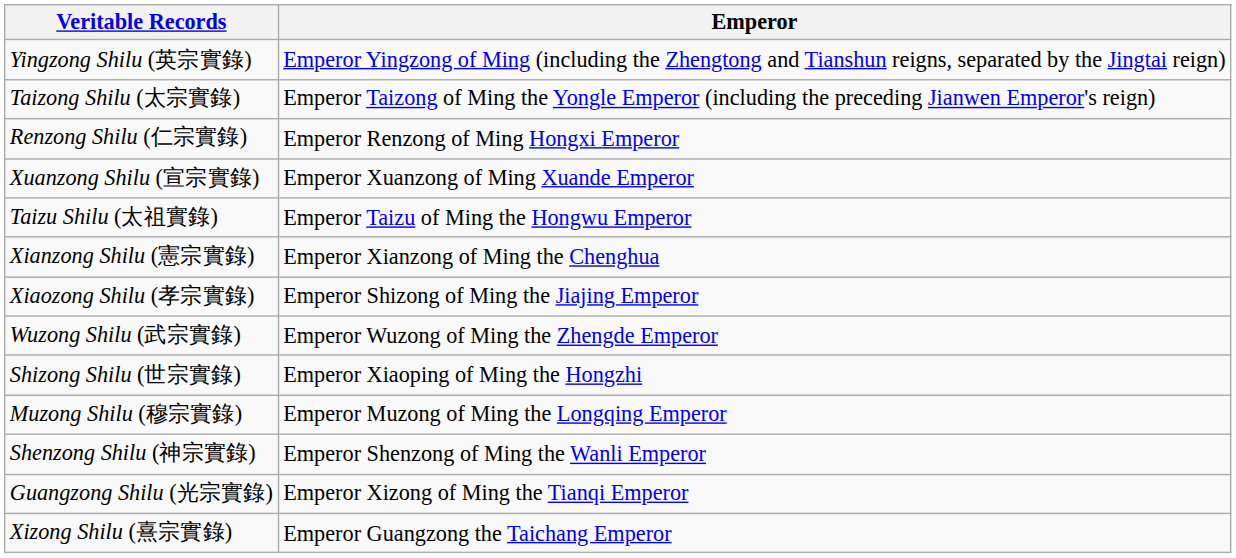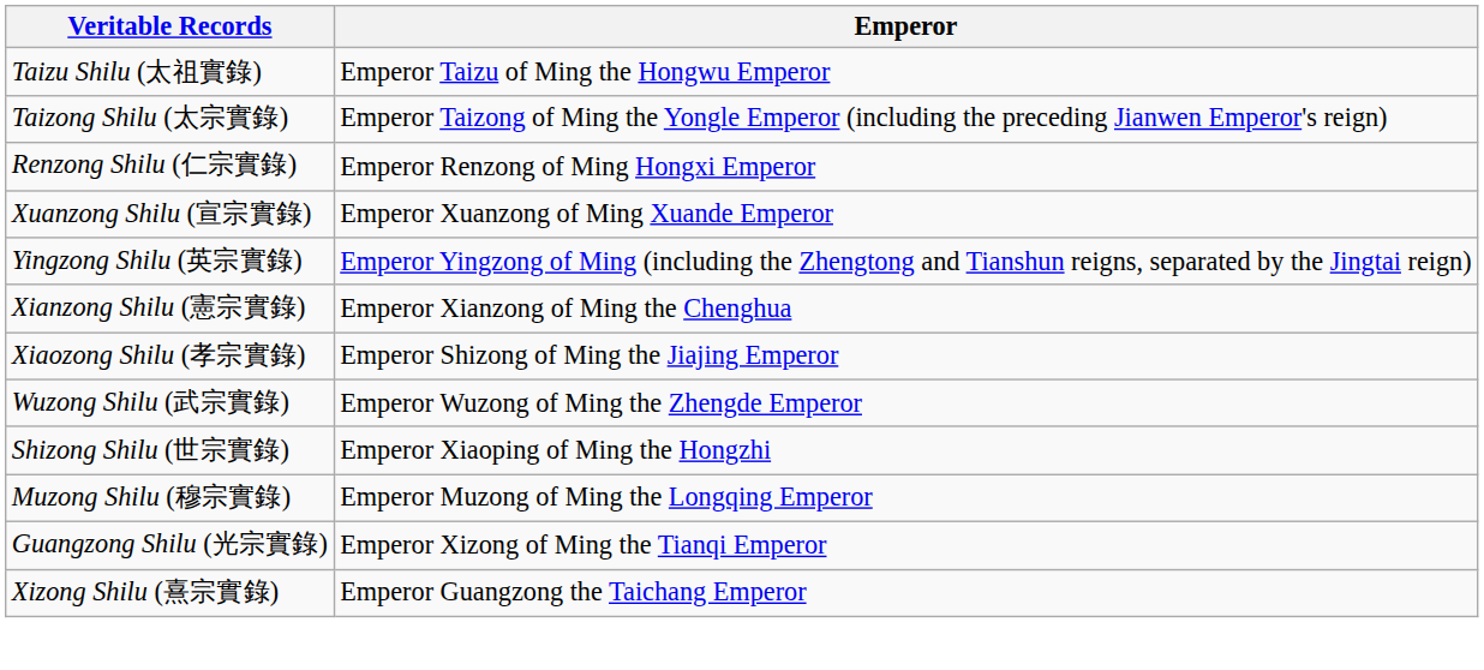rows swapped: Taizu Shilu (太祖實錄) <-> Yingzong Shilu (英宗實錄)
- row: Shenzong Shilu (神宗實錄) | Emperor Shenzong of Ming the Wanli Emperor
